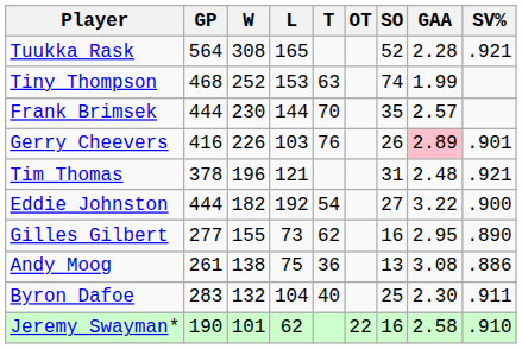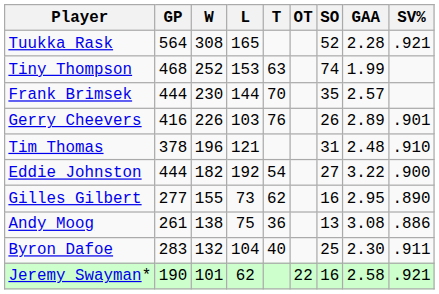Gerry Cheevers | GAA: pink background -> no background
Tim Thomas | SV%: .921 -> .910
Jeremy Swayman* | SV%: .910 -> .921
